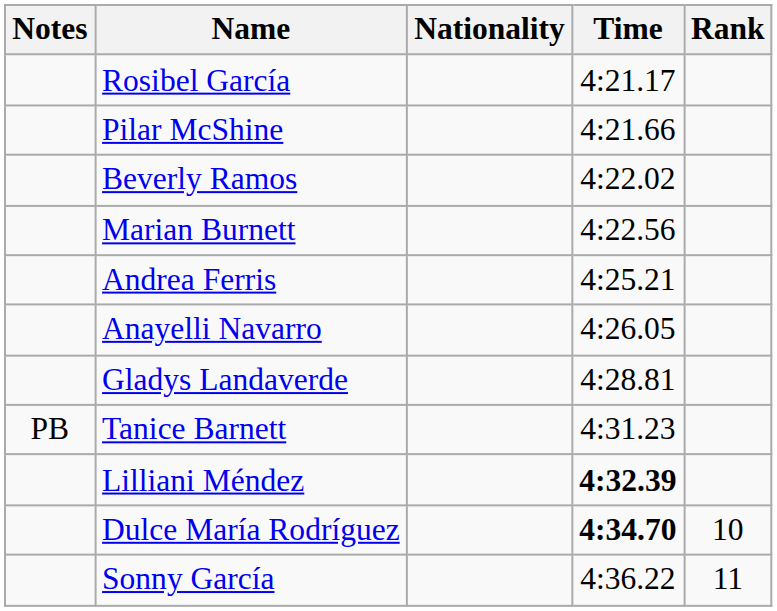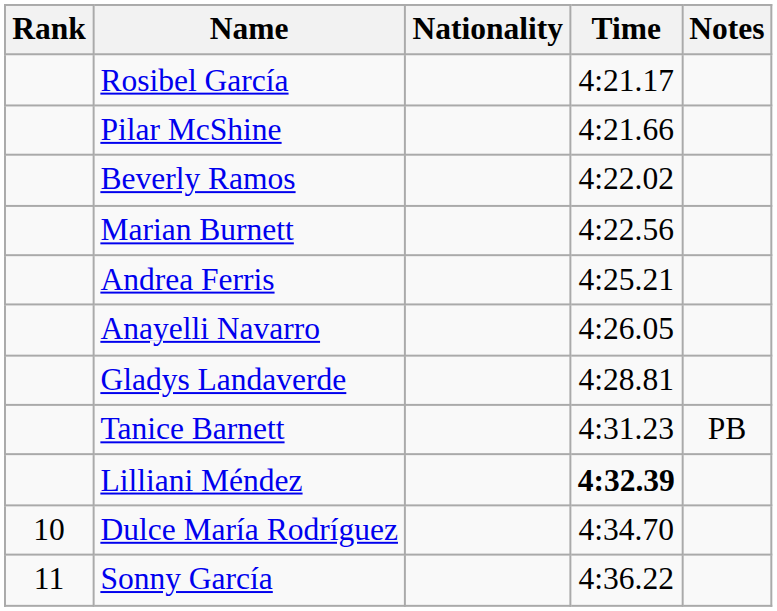columns swapped: Rank <-> Notes
Dulce María Rodríguez | Time: bold -> normal
